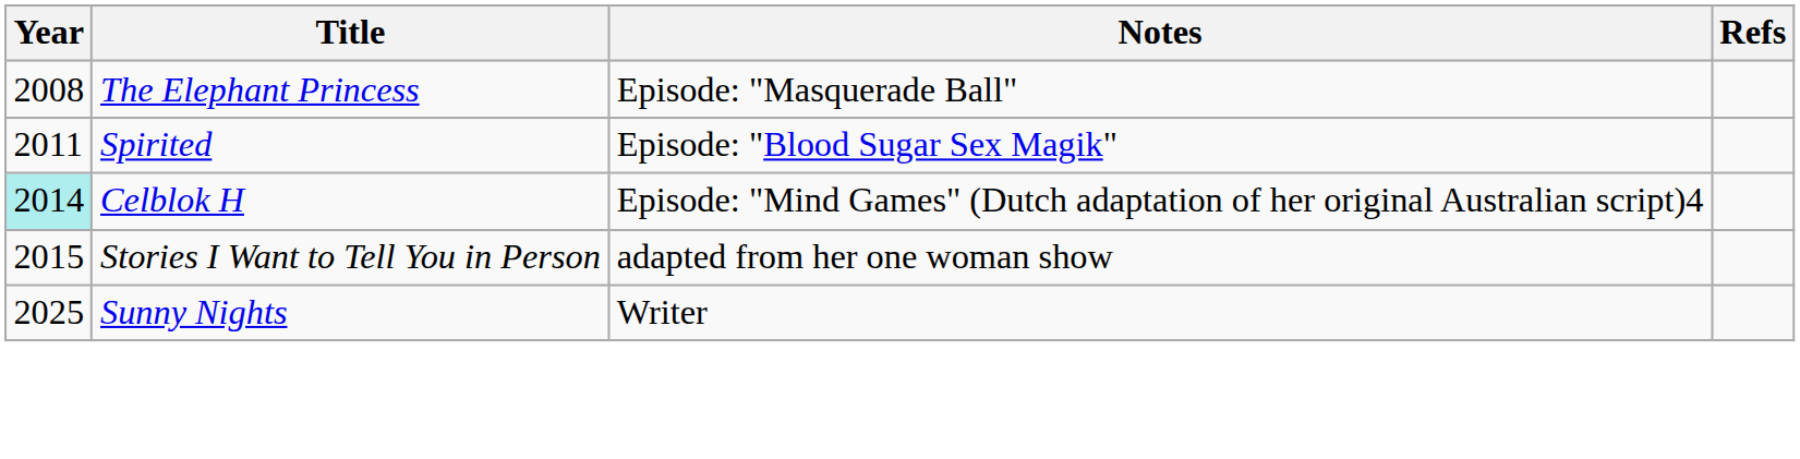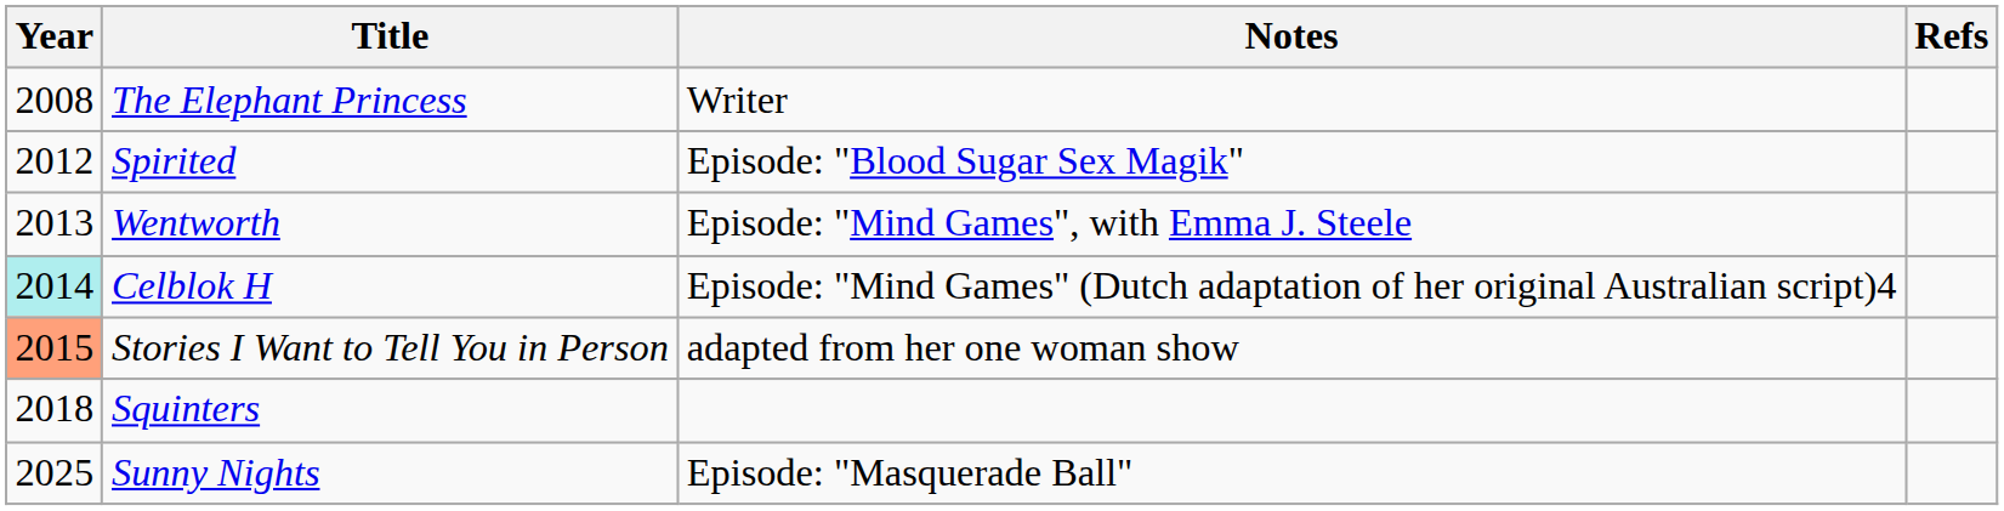The Elephant Princess | Notes: Episode: "Masquerade Ball" -> Writer
Spirited | Year: 2011 -> 2012
+ row: 2013 | Wentworth | Episode: "Mind Games", with Emma J. Steele
Stories I Want to Tell You in Person | Year: no background -> lightsalmon background
+ row: 2018 | Squinters
Sunny Nights | Notes: Writer -> Episode: "Masquerade Ball"
